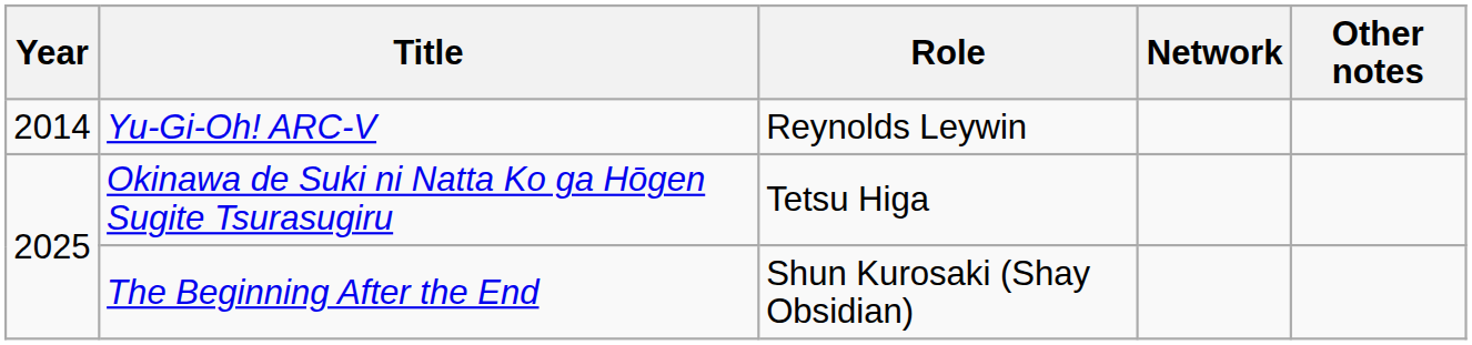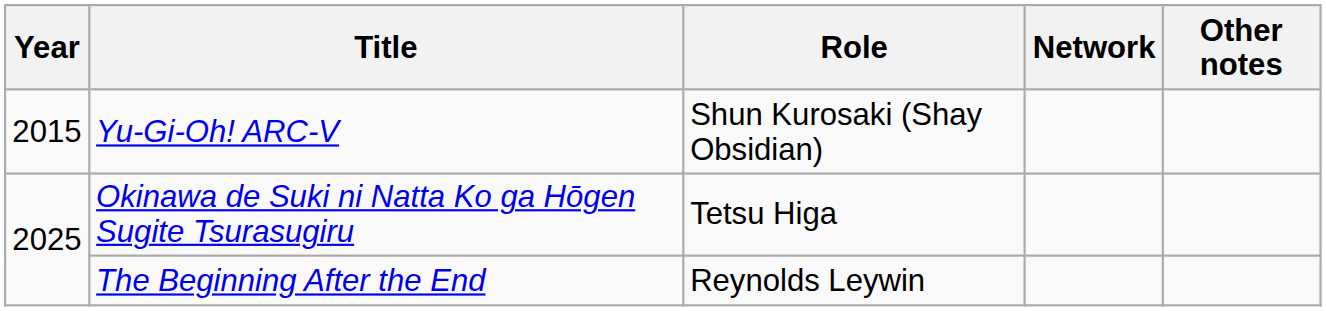Yu-Gi-Oh! ARC-V | Year: 2014 -> 2015
Yu-Gi-Oh! ARC-V | Role: Reynolds Leywin -> Shun Kurosaki (Shay Obsidian)
The Beginning After the End | Role: Shun Kurosaki (Shay Obsidian) -> Reynolds Leywin
